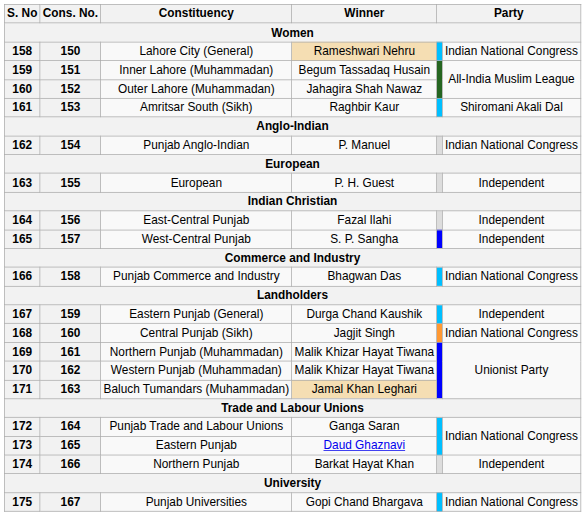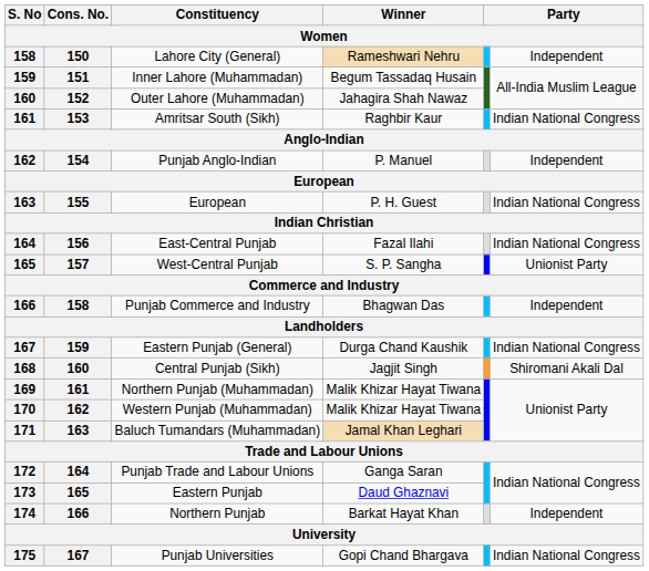Lahore City (General) | column 6: Indian National Congress -> Independent
Amritsar South (Sikh) | column 6: Shiromani Akali Dal -> Indian National Congress
Punjab Anglo-Indian | column 6: Indian National Congress -> Independent
European / P. H. Guest | column 6: Independent -> Indian National Congress
East-Central Punjab | column 6: Independent -> Indian National Congress
West-Central Punjab | column 6: Independent -> Unionist Party
Punjab Commerce and Industry | column 6: Indian National Congress -> Independent
Eastern Punjab (General) | column 6: Independent -> Indian National Congress
Central Punjab (Sikh) | column 6: Indian National Congress -> Shiromani Akali Dal
